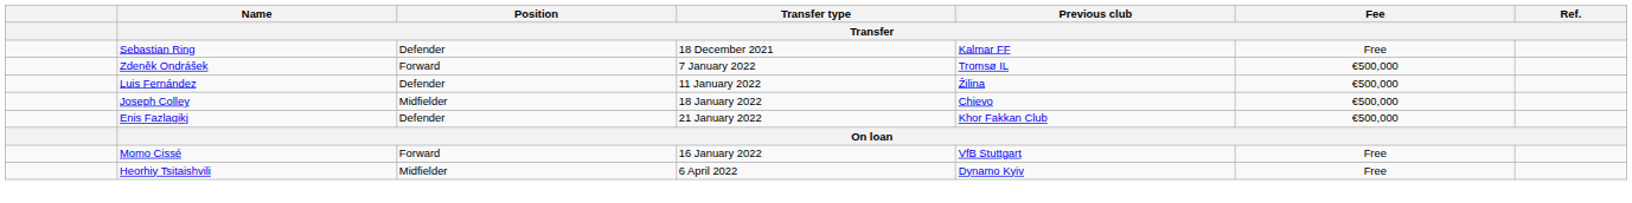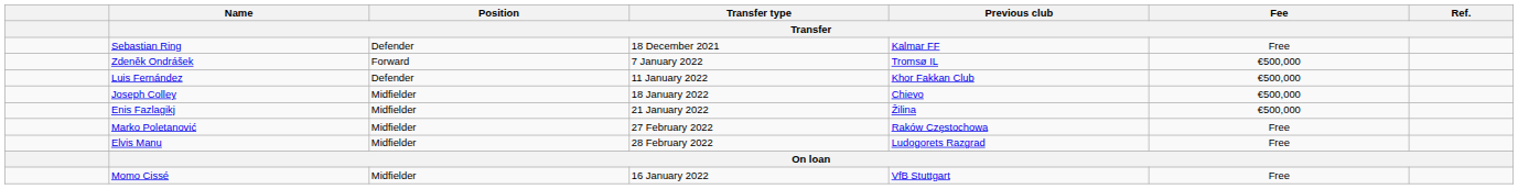Luis Fernández | Previous club / Transfer: Žilina -> Khor Fakkan Club
Enis Fazlagikj | Position / Transfer: Defender -> Midfielder
Enis Fazlagikj | Previous club / Transfer: Khor Fakkan Club -> Žilina
+ row: Marko Poletanović | Midfielder | 27 February 2022 | Raków Częstochowa | Free
+ row: Elvis Manu | Midfielder | 28 February 2022 | Ludogorets Razgrad | Free
Momo Cissé | Position / Transfer: Forward -> Midfielder
- row: Heorhiy Tsitaishvili | Midfielder | 6 April 2022 | Dynamo Kyiv | Free
